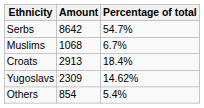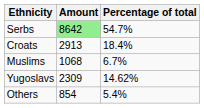Serbs | Amount: no background -> lightgreen background
rows swapped: Croats <-> Muslims
